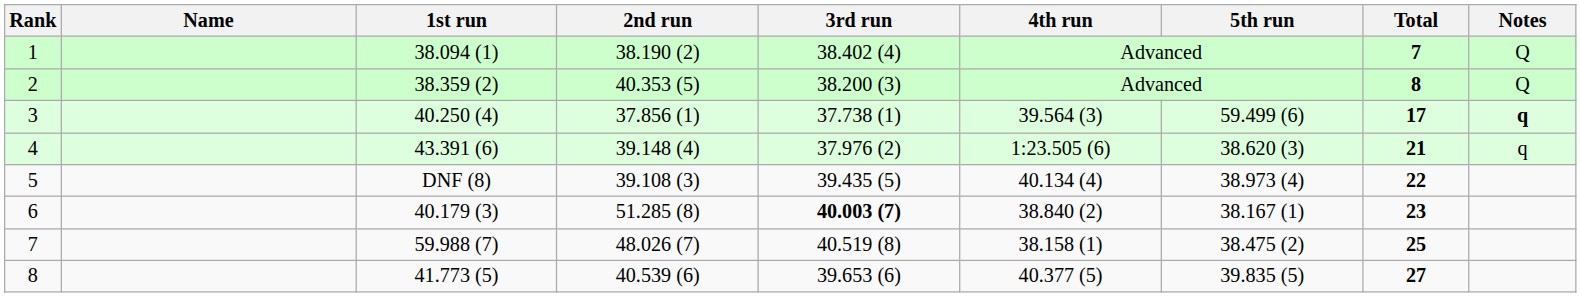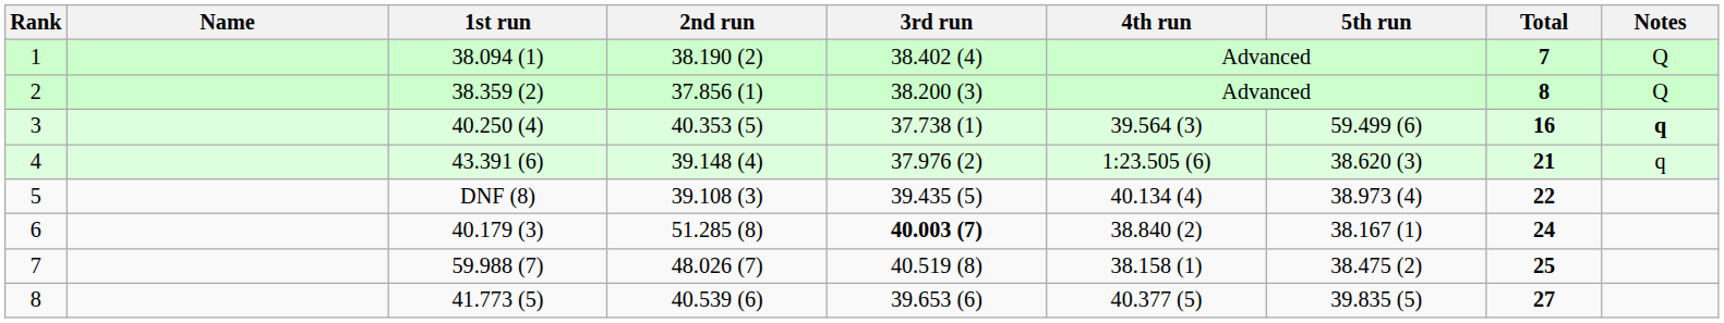2 | 2nd run: 40.353 (5) -> 37.856 (1)
3 | 2nd run: 37.856 (1) -> 40.353 (5)
3 | Total: 17 -> 16
6 | Total: 23 -> 24
